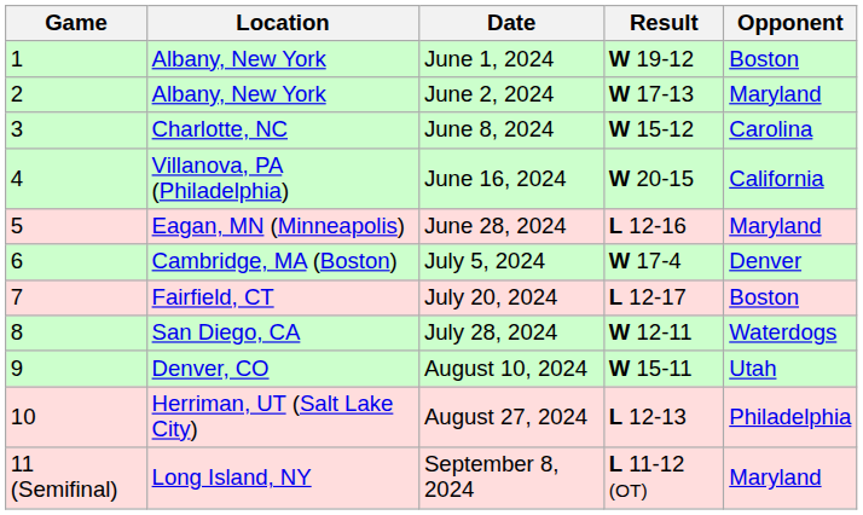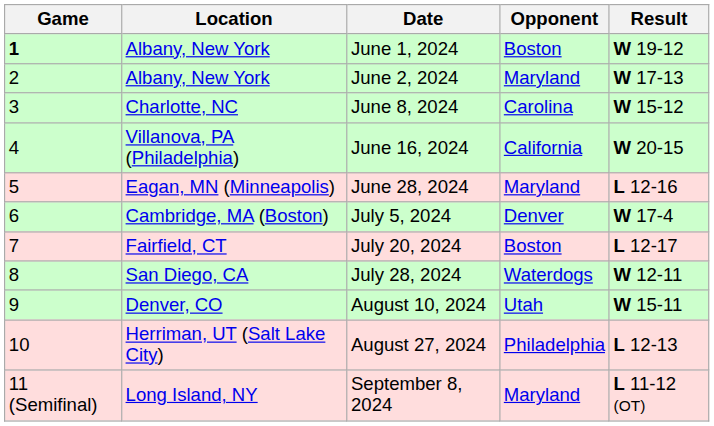columns swapped: Opponent <-> Result
June 1, 2024 | Game: normal -> bold
